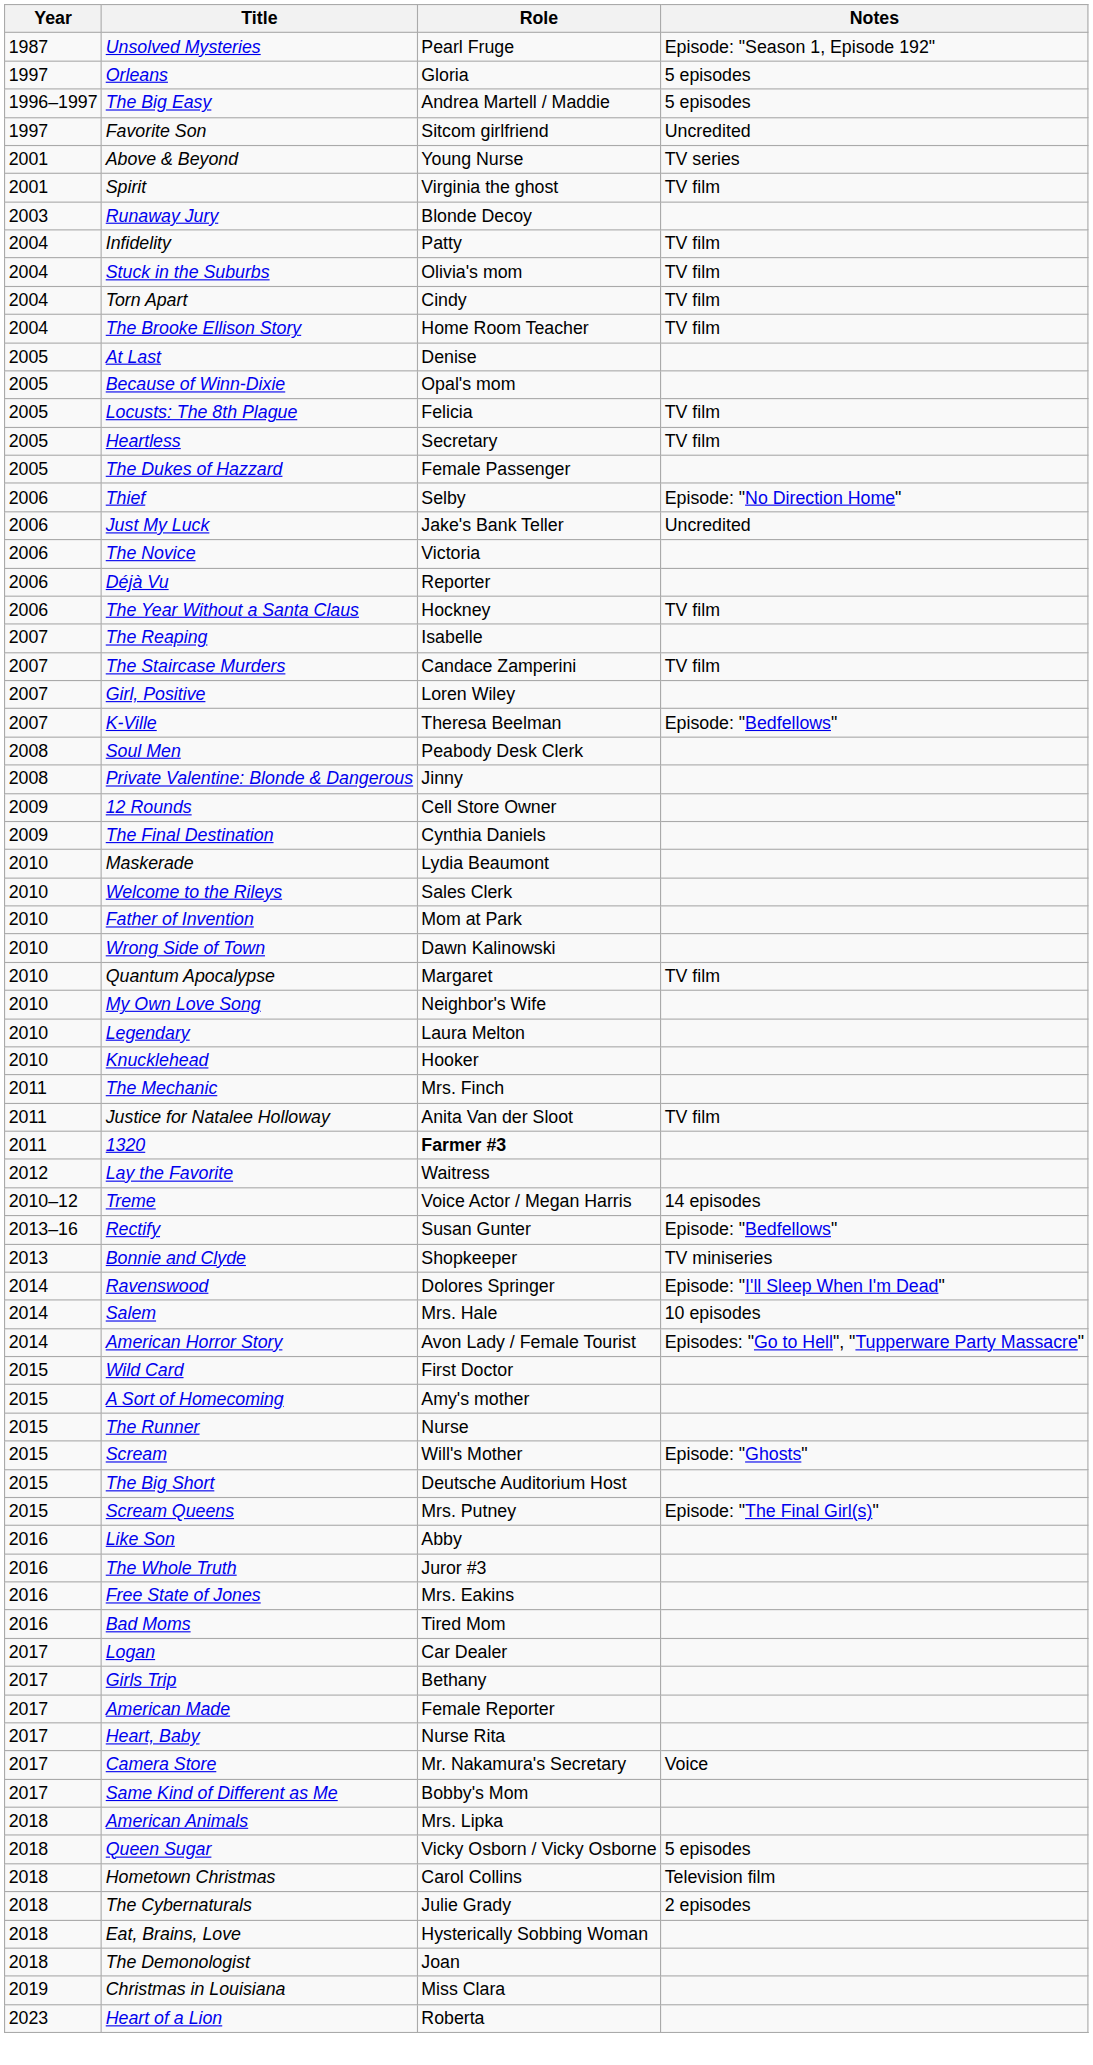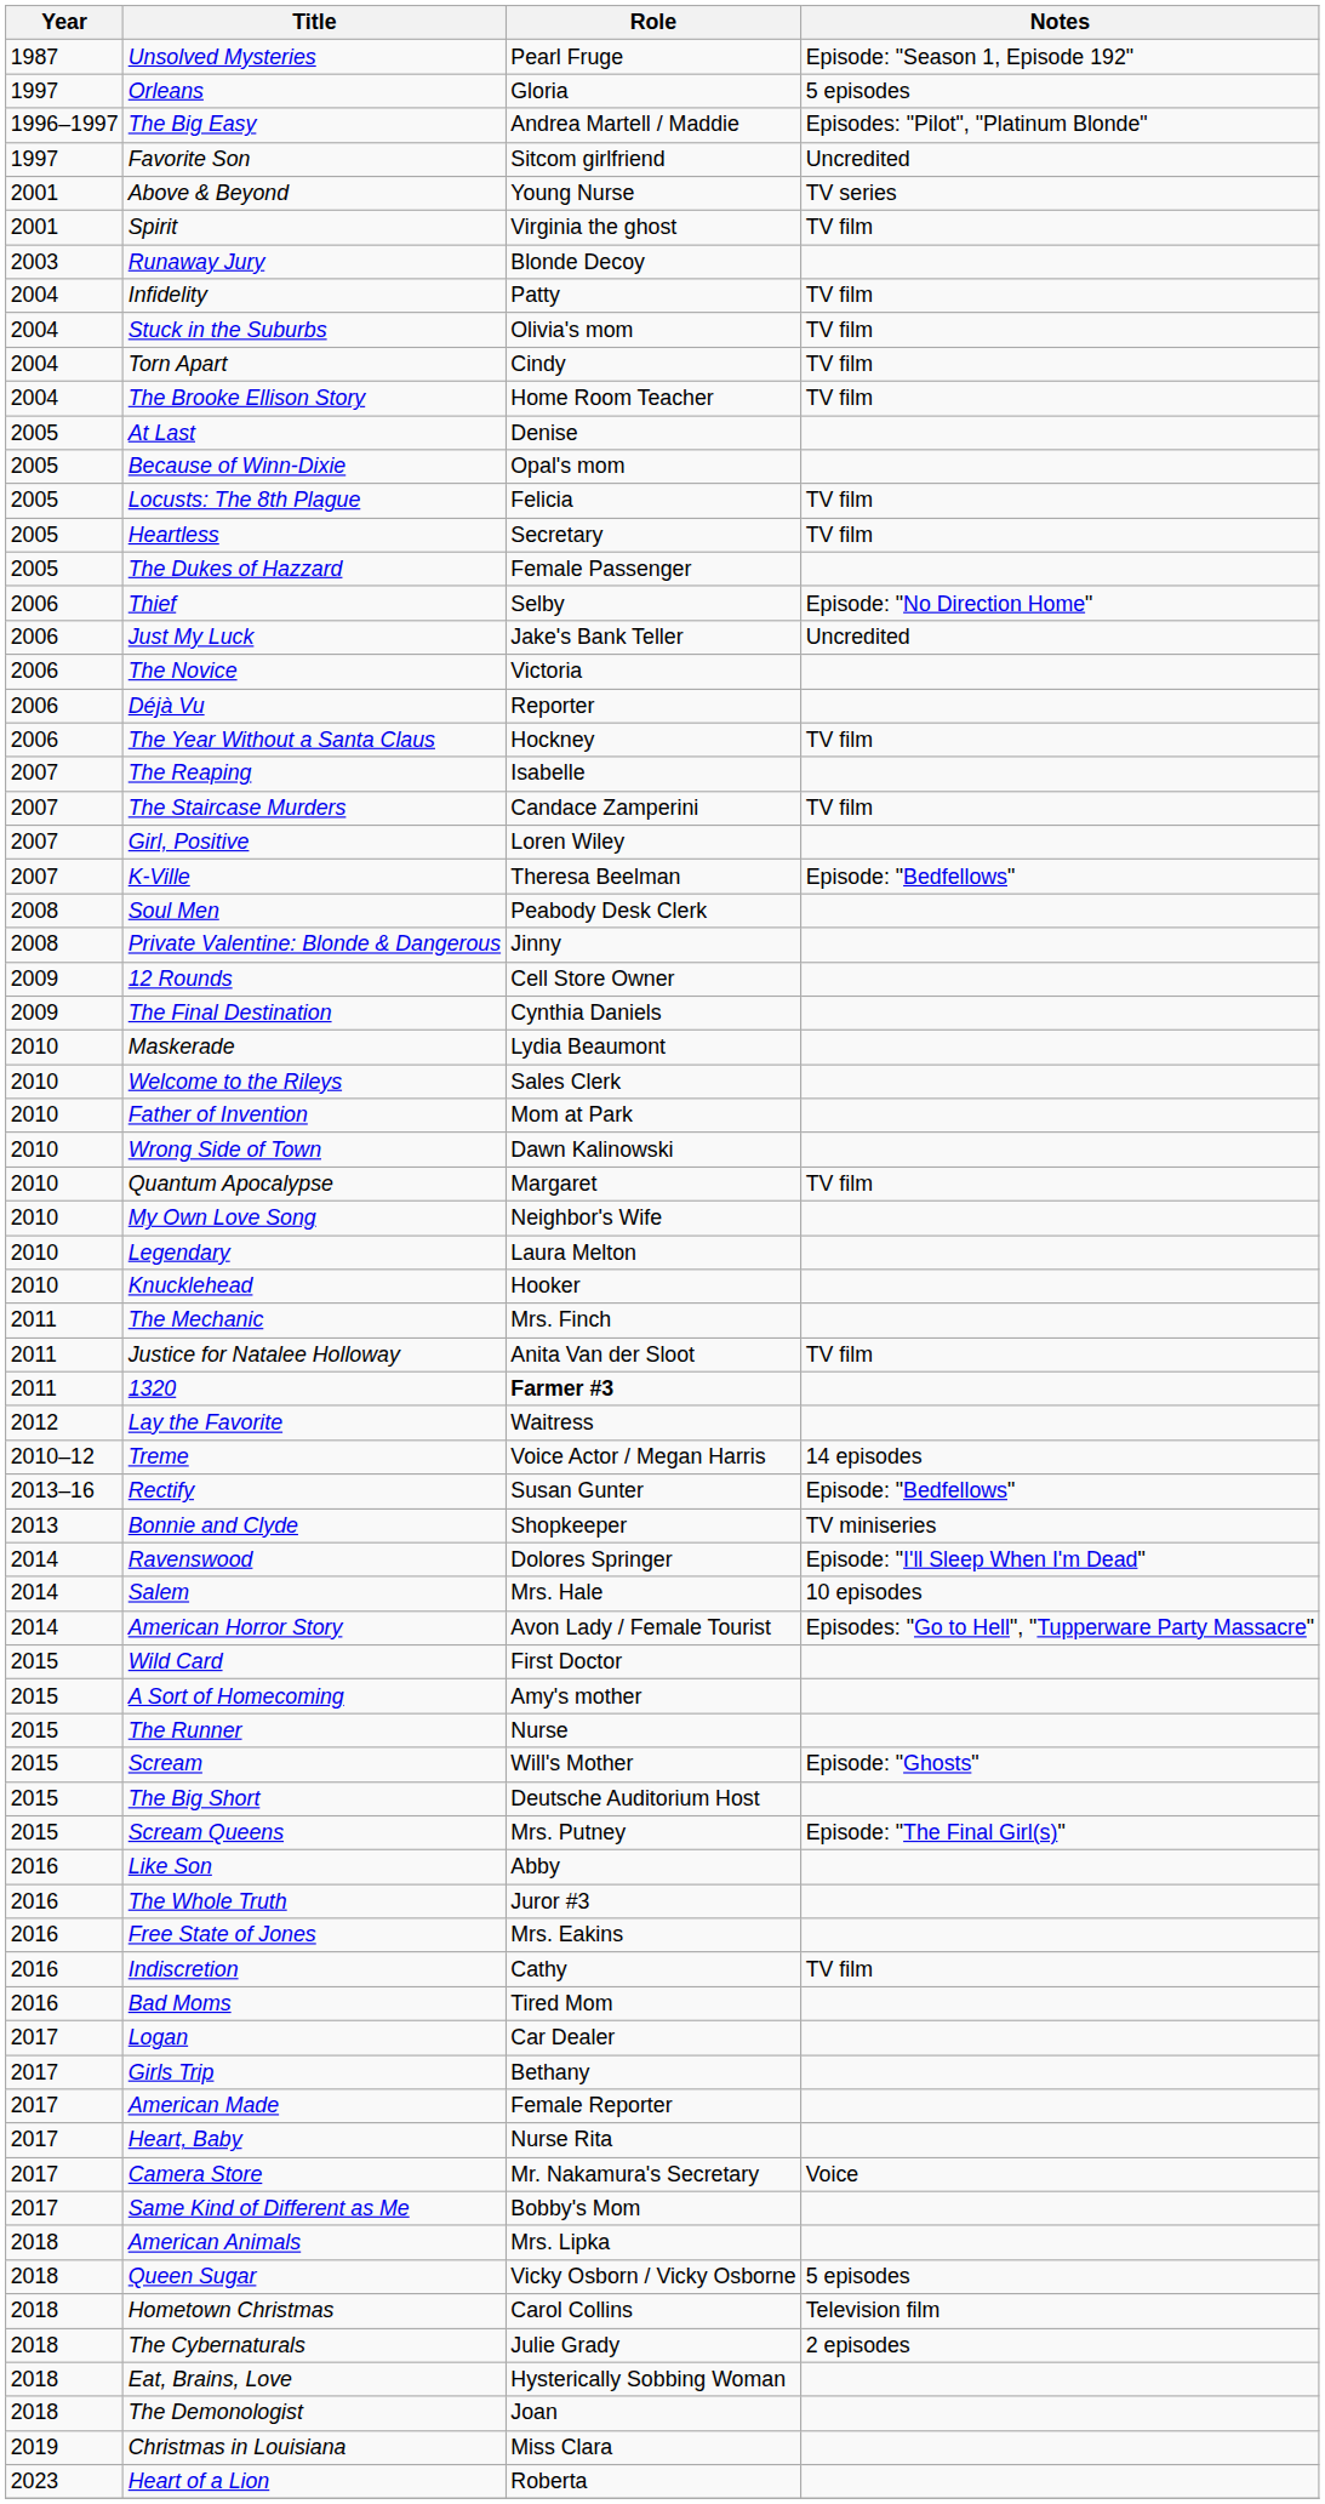The Big Easy | Notes: 5 episodes -> Episodes: "Pilot", "Platinum Blonde"
+ row: 2016 | Indiscretion | Cathy | TV film
